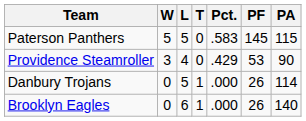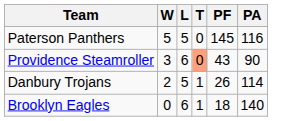- column: Pct. | .583 | .429 | .000 | .000
Paterson Panthers | PA: 115 -> 116
Providence Steamroller | L: 4 -> 6
Providence Steamroller | T: no background -> lightsalmon background
Providence Steamroller | PF: 53 -> 43
Danbury Trojans | W: 0 -> 2
Brooklyn Eagles | PF: 26 -> 18
